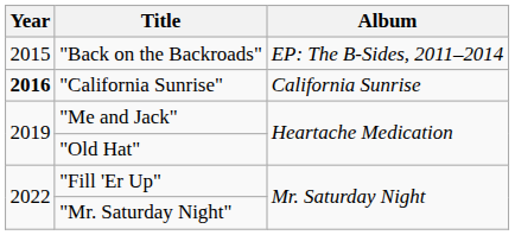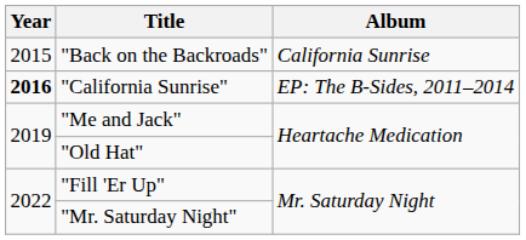"Back on the Backroads" | Album: EP: The B-Sides, 2011–2014 -> California Sunrise
"California Sunrise" | Album: California Sunrise -> EP: The B-Sides, 2011–2014
